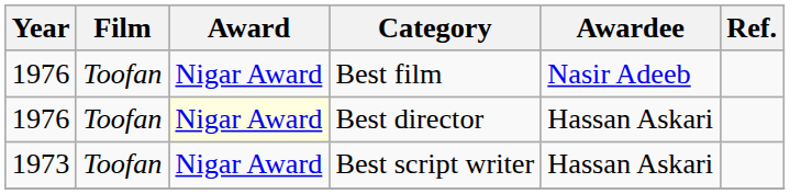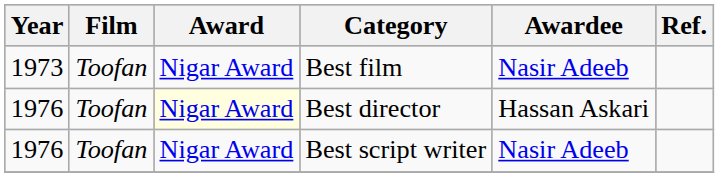Best film | Year: 1976 -> 1973
Best script writer | Year: 1973 -> 1976
Best script writer | Awardee: Hassan Askari -> Nasir Adeeb
